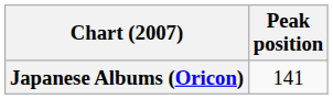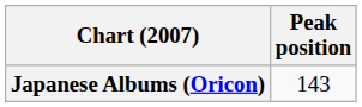Japanese Albums (Oricon) | Peak position: 141 -> 143
